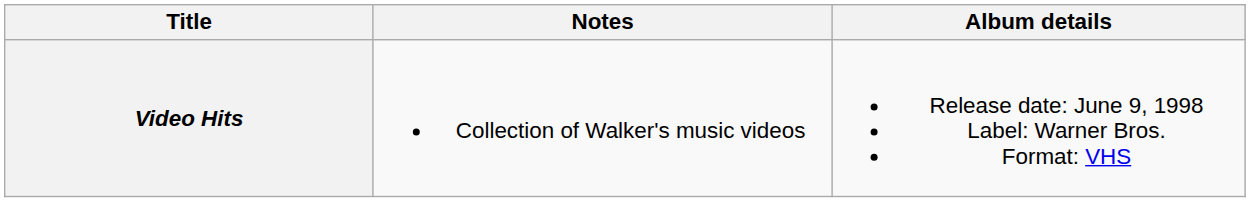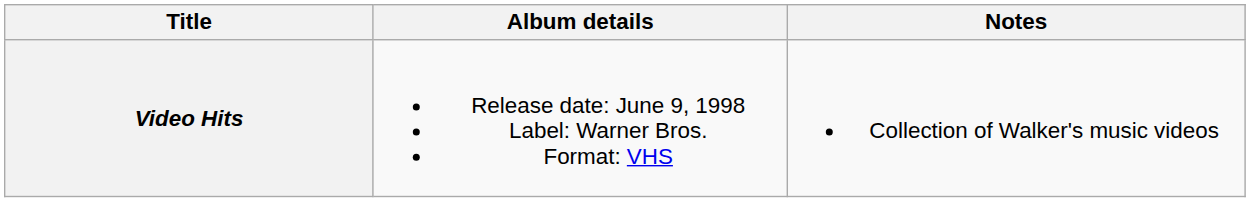columns swapped: Album details <-> Notes
